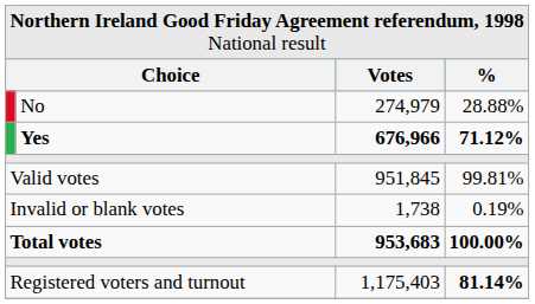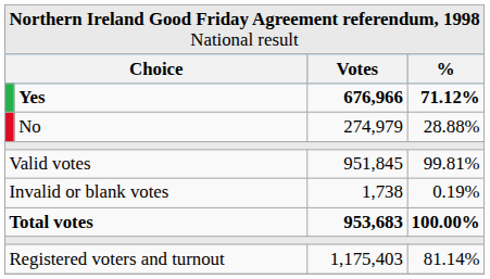rows swapped: Yes <-> No
Registered voters and turnout | column 4: bold -> normal
